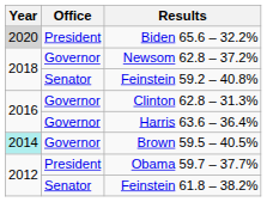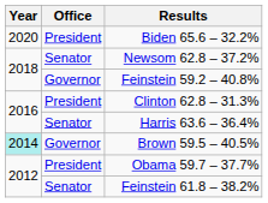Biden 65.6 – 32.2% | Year: lightgrey background -> no background
Newsom 62.8 – 37.2% | Office: Governor -> Senator
Feinstein 59.2 – 40.8% | Office: Senator -> Governor
Clinton 62.8 – 31.3% | Office: Governor -> President
Harris 63.6 – 36.4% | Office: Governor -> Senator
